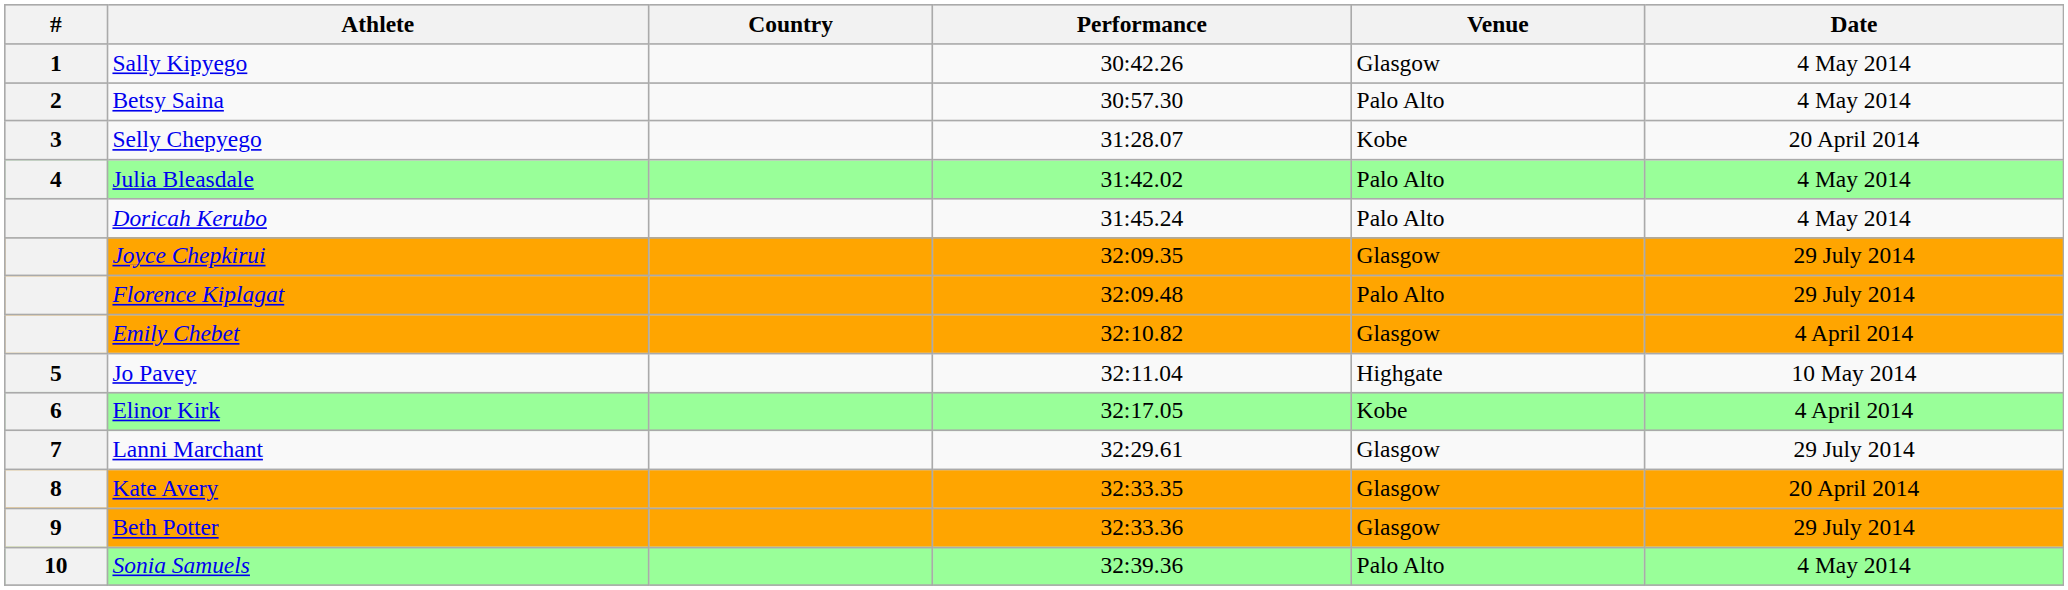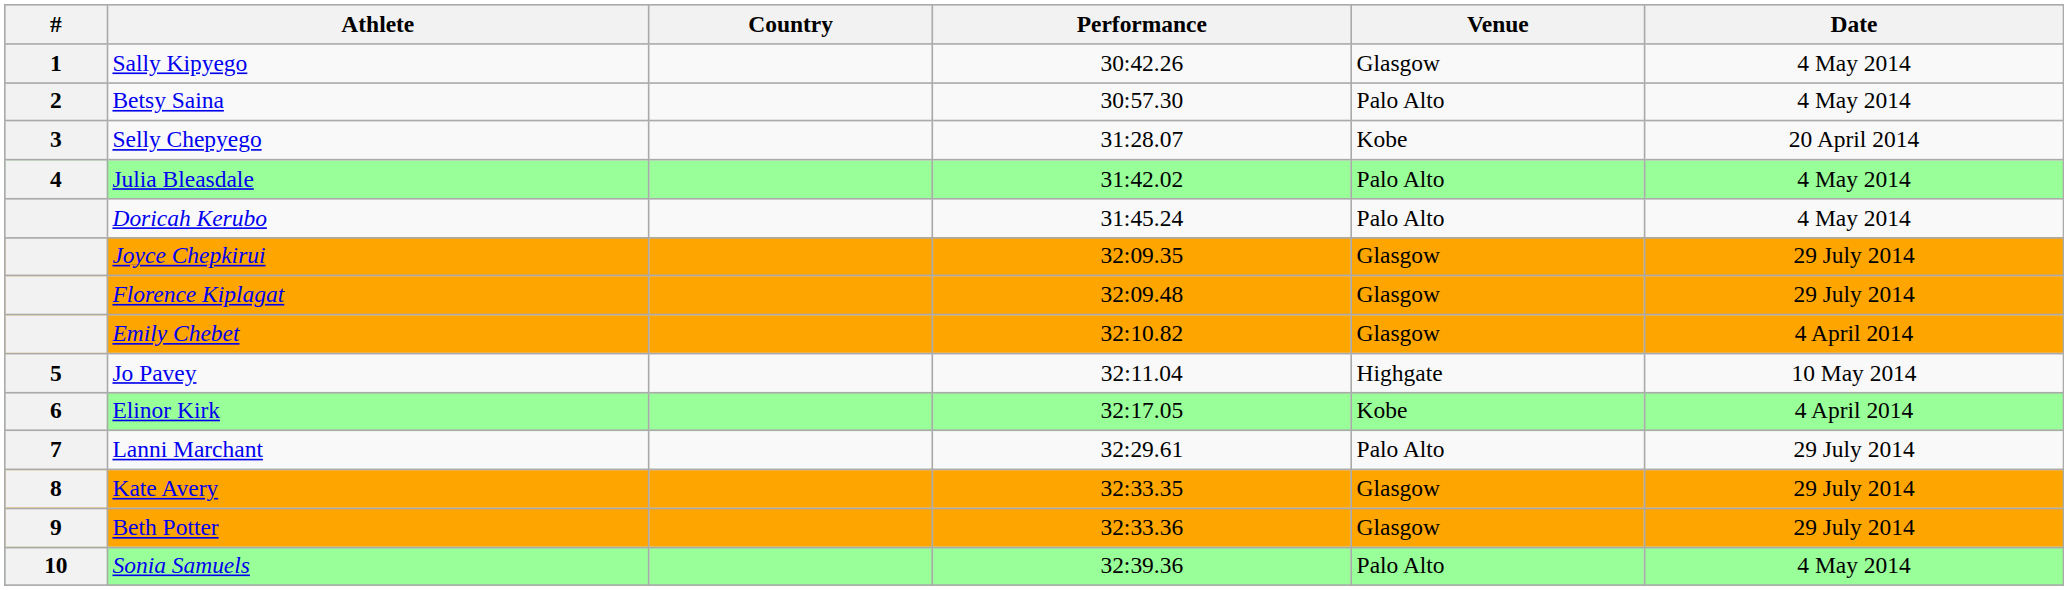Florence Kiplagat | Venue: Palo Alto -> Glasgow
Lanni Marchant | Venue: Glasgow -> Palo Alto
Kate Avery | Date: 20 April 2014 -> 29 July 2014
